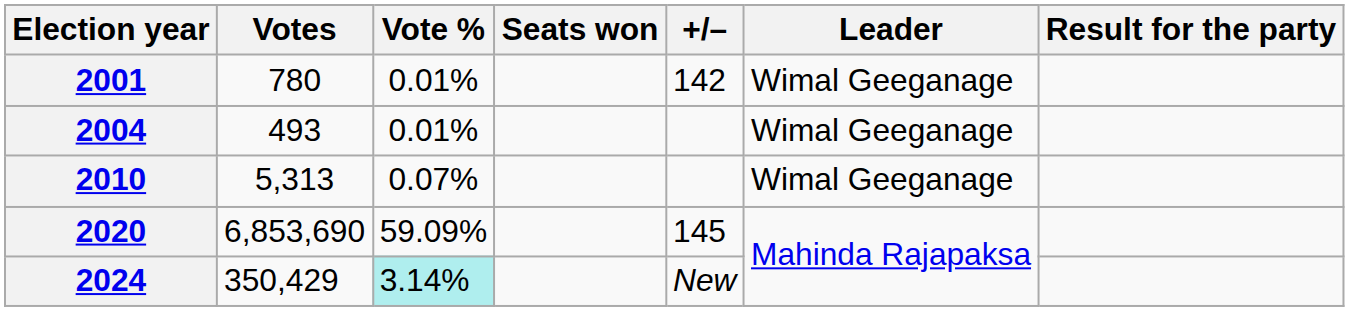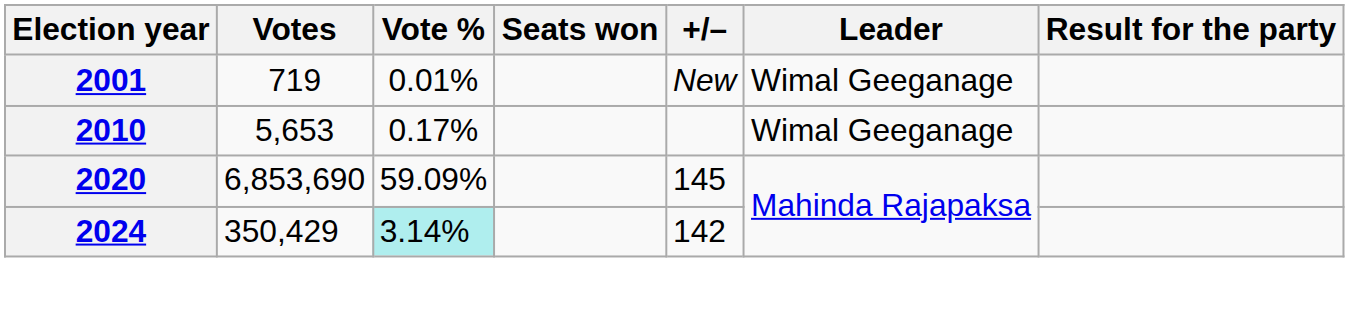2001 | Votes: 780 -> 719
2001 | +/–: 142 -> New
- row: 2004 | 493 | 0.01% | Wimal Geeganage
2010 | Votes: 5,313 -> 5,653
2010 | Vote %: 0.07% -> 0.17%
2024 | +/–: New -> 142
